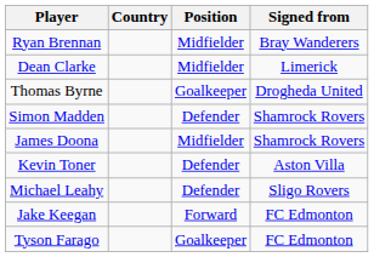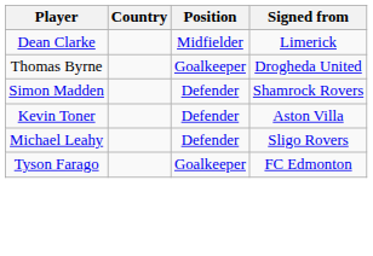- row: Ryan Brennan | Midfielder | Bray Wanderers
- row: James Doona | Midfielder | Shamrock Rovers
- row: Jake Keegan | Forward | FC Edmonton
